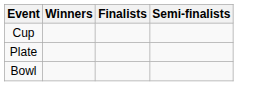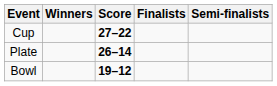+ column: Score | 27–22 | 26–14 | 19–12
